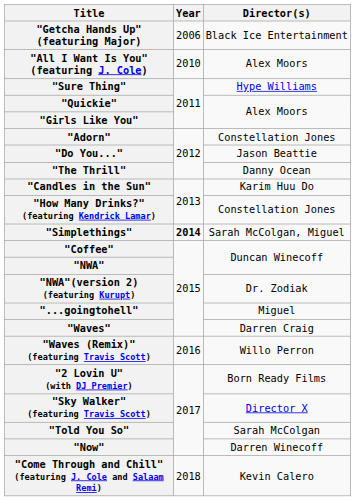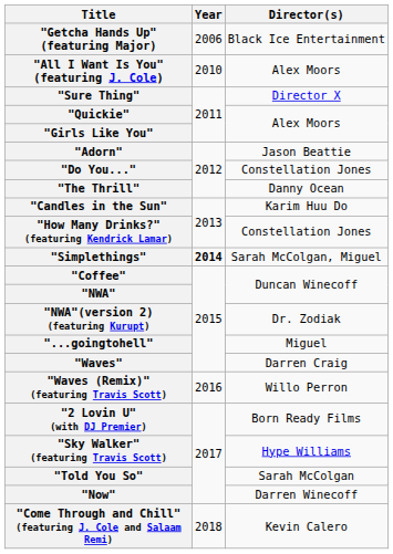"Sure Thing" | Director(s): Hype Williams -> Director X
"Adorn" | Director(s): Constellation Jones -> Jason Beattie
"Do You..." | Director(s): Jason Beattie -> Constellation Jones
"Sky Walker" (featuring Travis Scott) | Director(s): Director X -> Hype Williams
